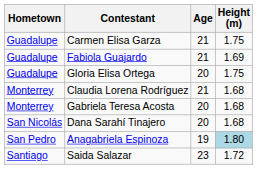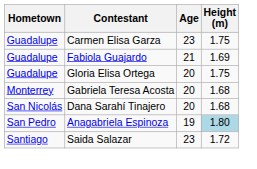Carmen Elisa Garza | Age: 21 -> 23
- row: Monterrey | Claudia Lorena Rodríguez | 21 | 1.68
